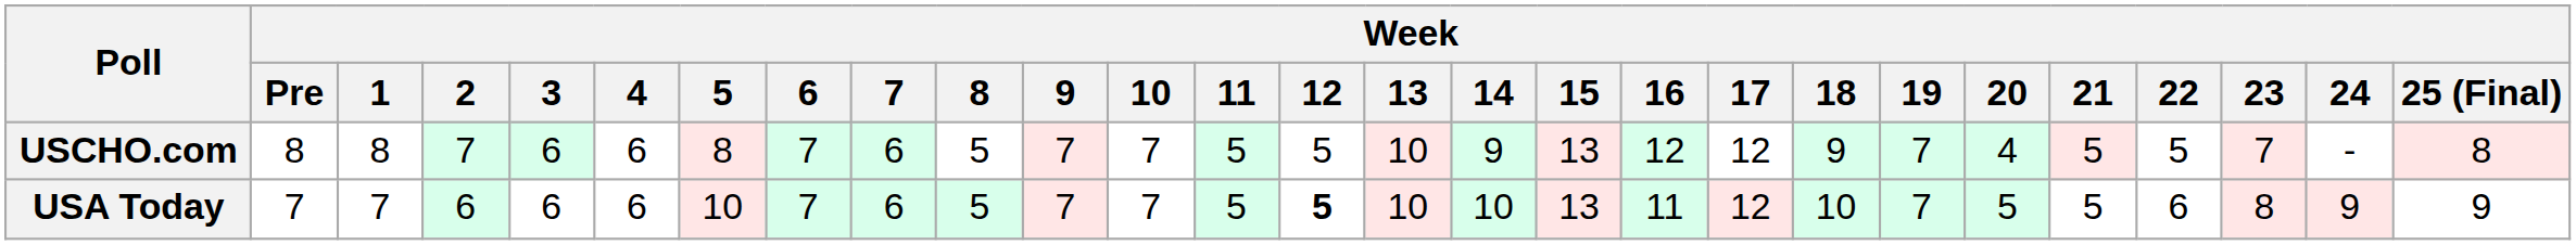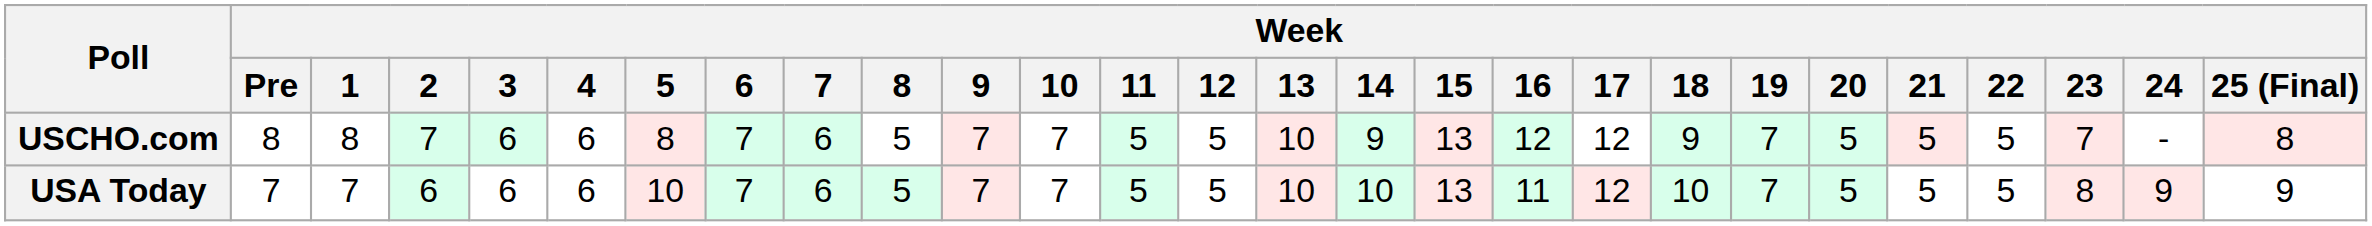USCHO.com | Week / 20: 4 -> 5
USA Today | Week / 12: bold -> normal
USA Today | Week / 22: 6 -> 5
